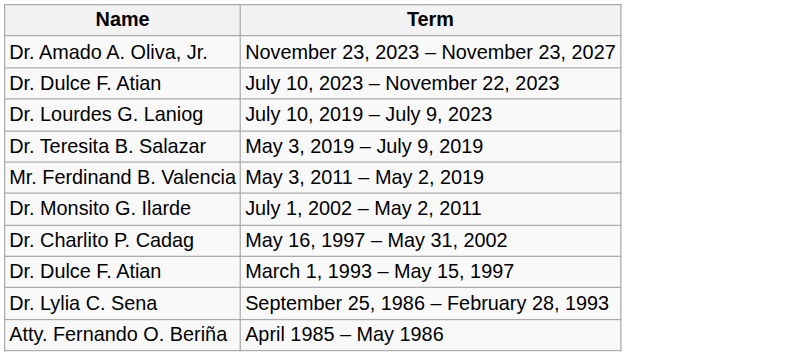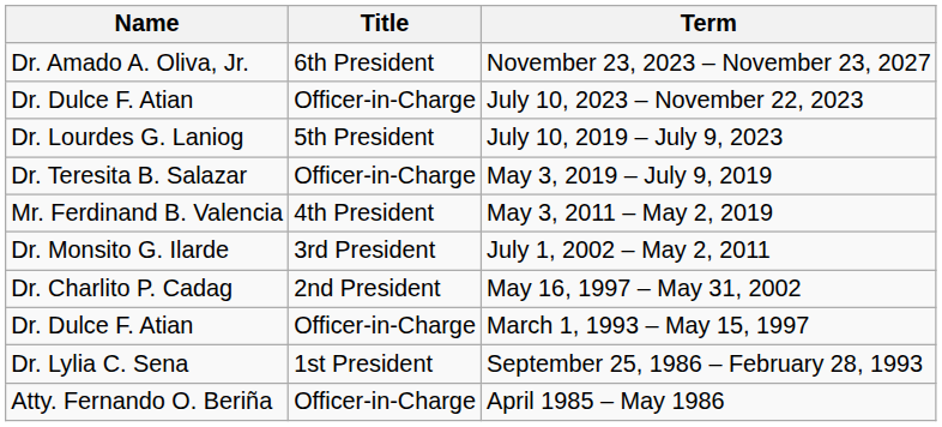+ column: Title | 6th President | Officer-in-Charge | 5th President | Officer-in-Charge | 4th President | 3rd President | 2nd President | Officer-in-Charge | 1st President | Officer-in-Charge
